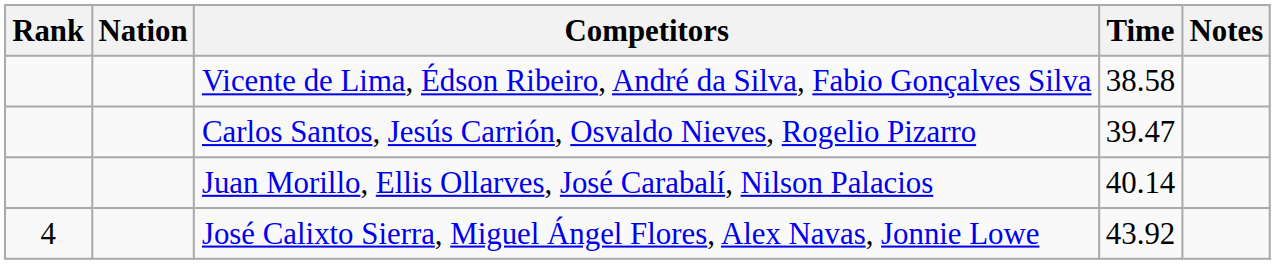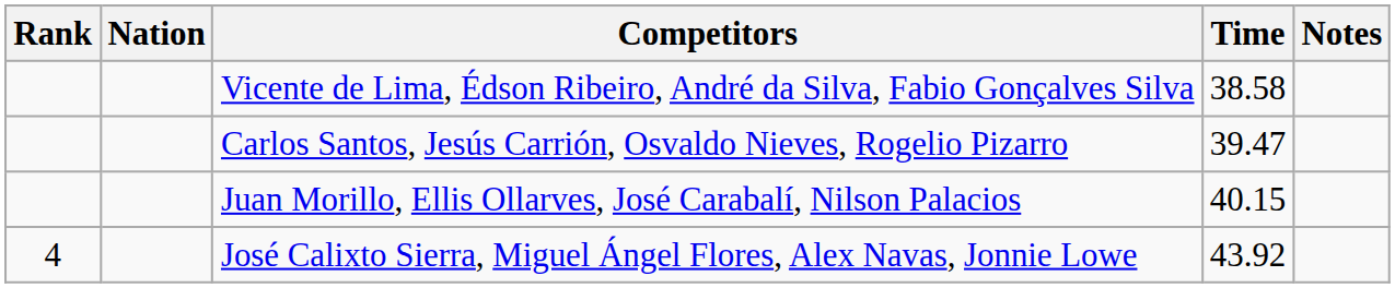Juan Morillo, Ellis Ollarves, José Carabalí, Nilson Palacios | Time: 40.14 -> 40.15
